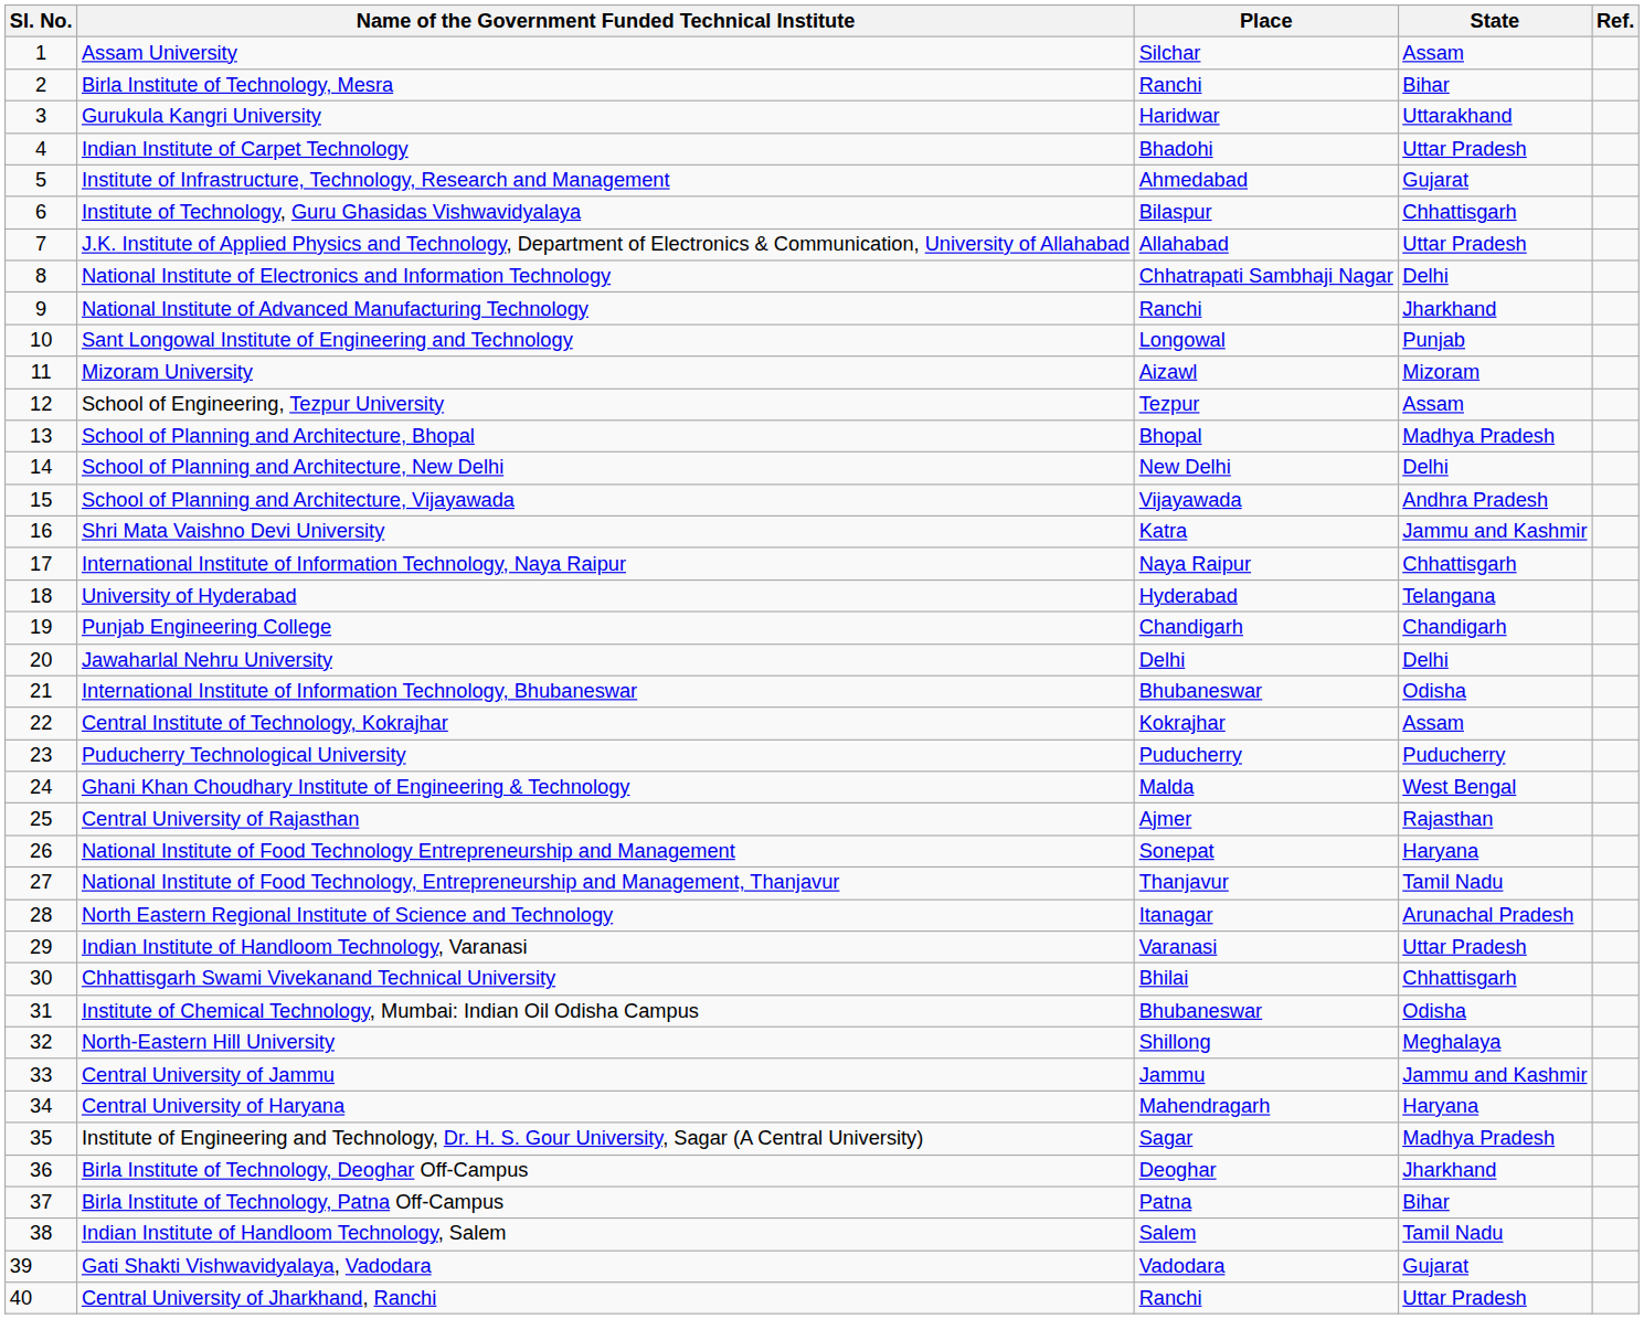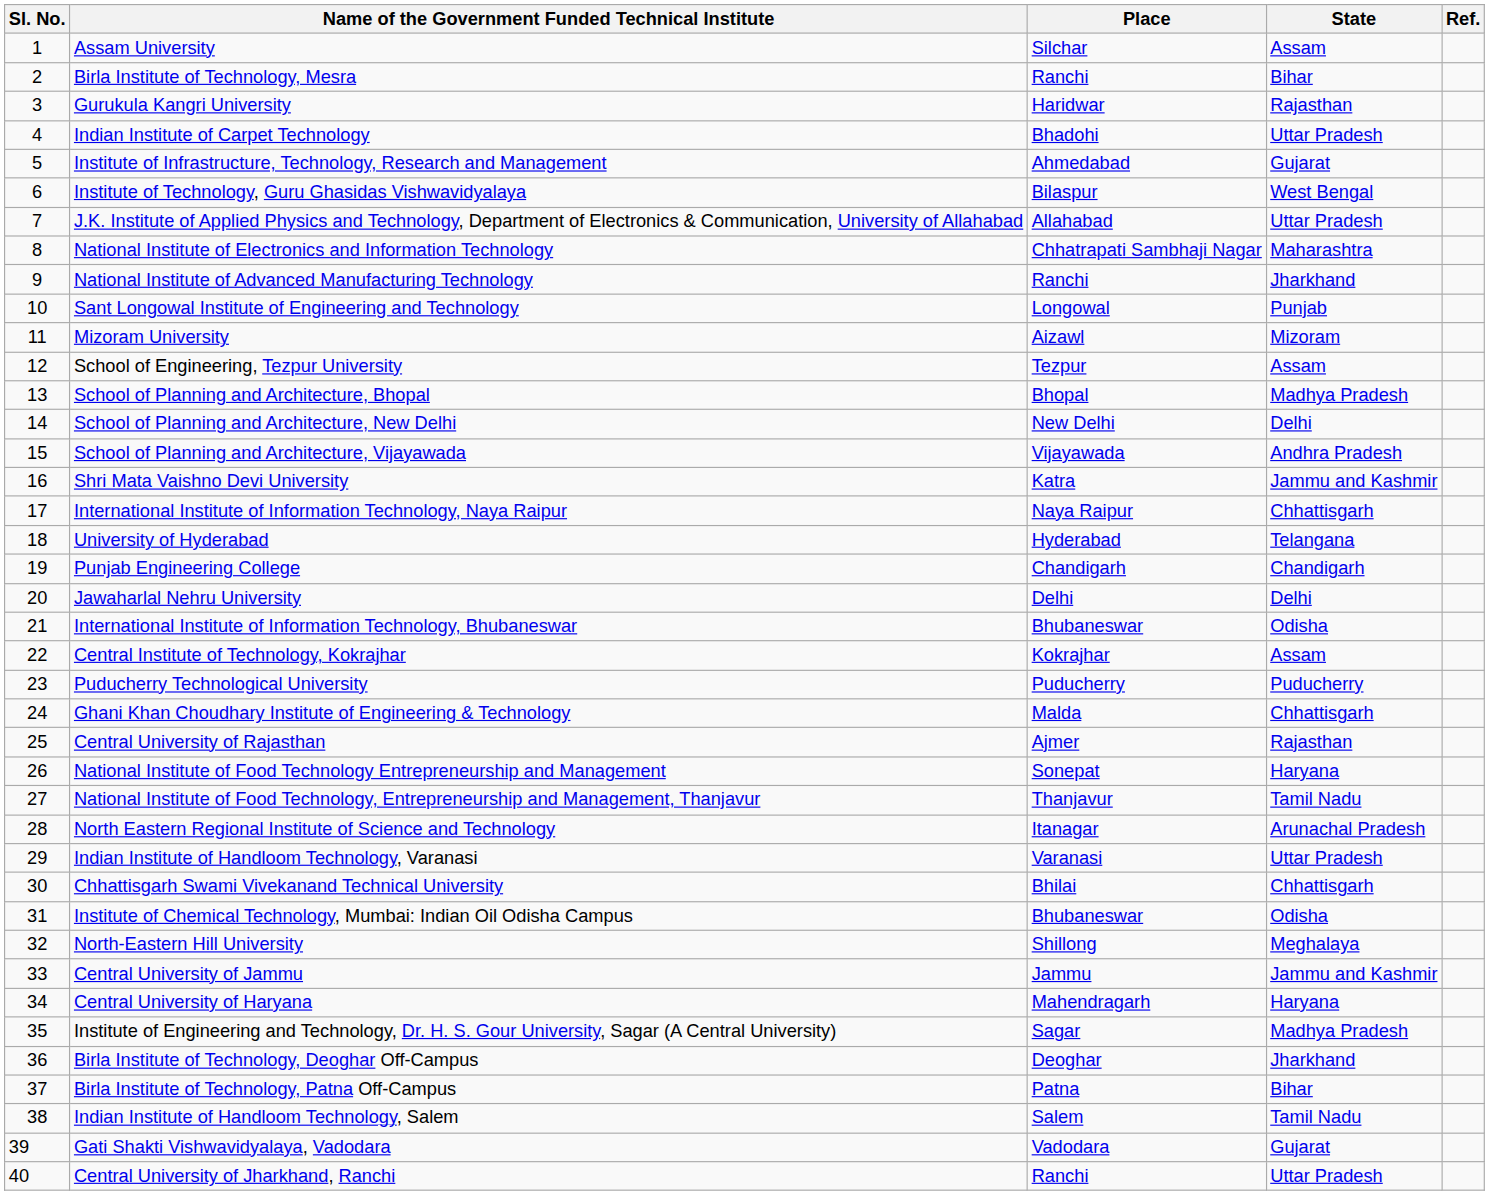Gurukula Kangri University | State: Uttarakhand -> Rajasthan
Institute of Technology, Guru Ghasidas Vishwavidyalaya | State: Chhattisgarh -> West Bengal
National Institute of Electronics and Information Technology | State: Delhi -> Maharashtra
Ghani Khan Choudhary Institute of Engineering & Technology | State: West Bengal -> Chhattisgarh
